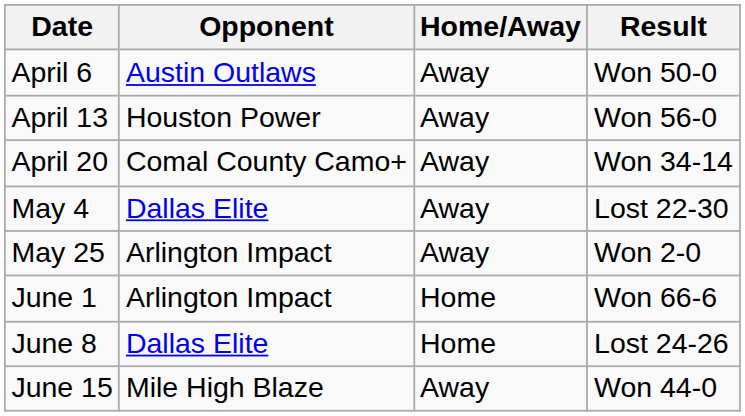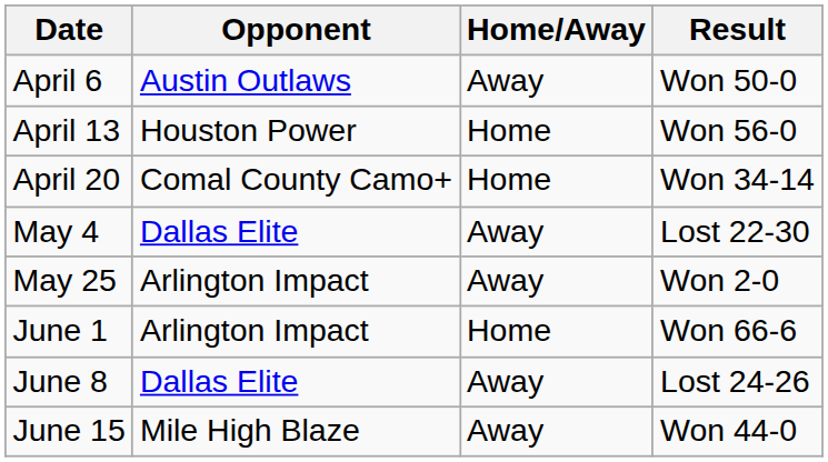April 13 | Home/Away: Away -> Home
April 20 | Home/Away: Away -> Home
June 8 | Home/Away: Home -> Away
